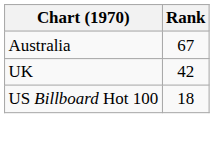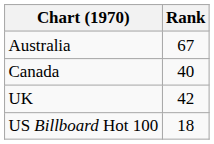+ row: Canada | 40
